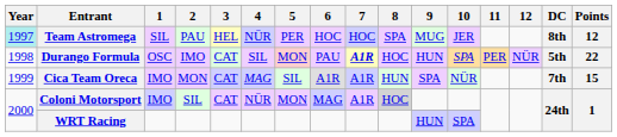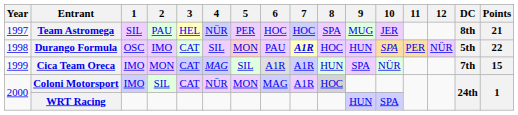Team Astromega | Year: paleturquoise background -> no background
Team Astromega | Points: 12 -> 21
